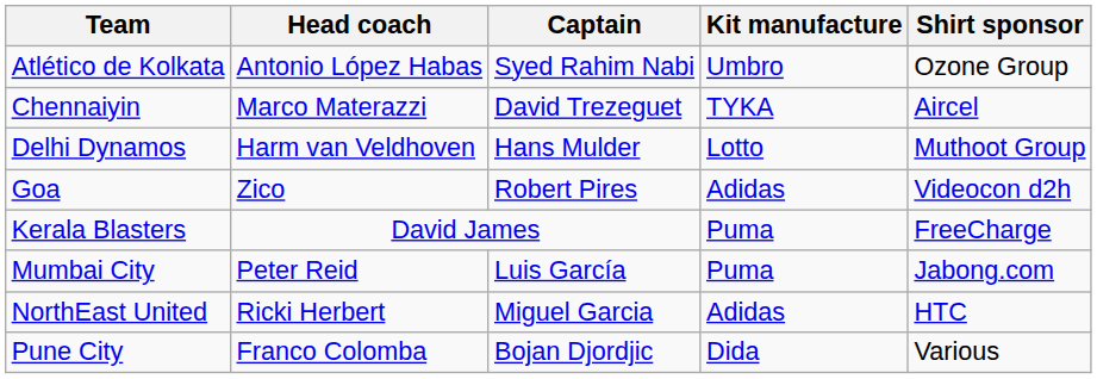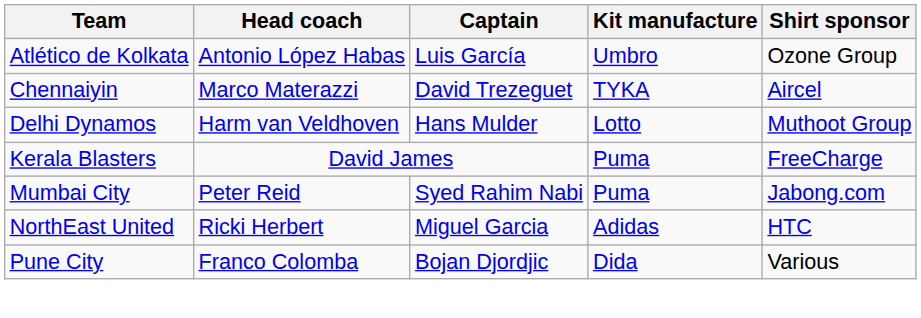Atlético de Kolkata | Captain: Syed Rahim Nabi -> Luis García
- row: Goa | Zico | Robert Pires | Adidas | Videocon d2h
Mumbai City | Captain: Luis García -> Syed Rahim Nabi
